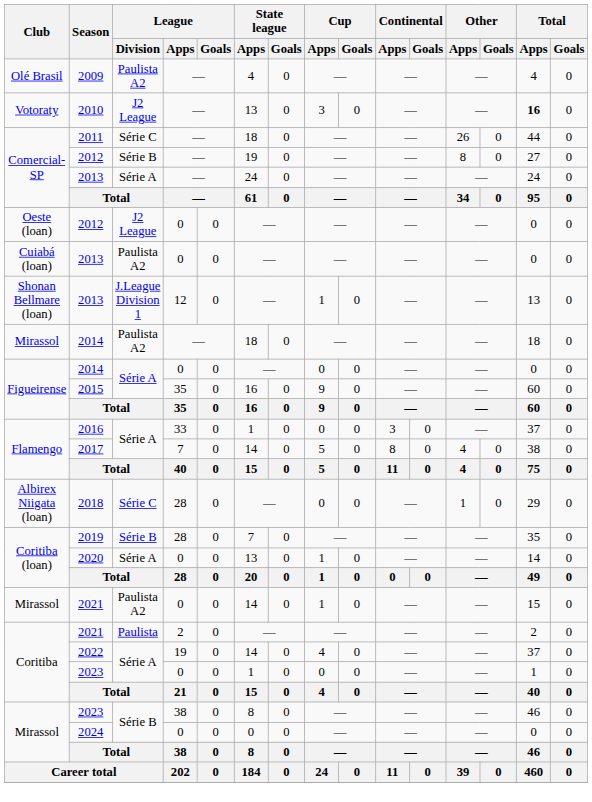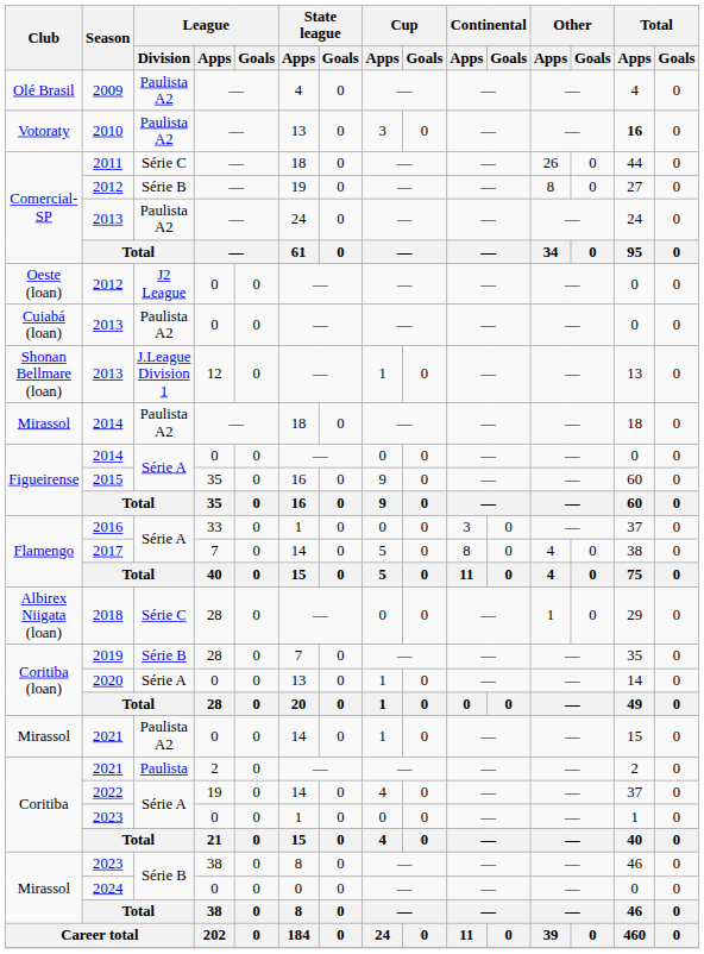2010 | League / Division: J2 League -> Paulista A2
Comercial-SP / 2013 | League / Division: Série A -> Paulista A2
